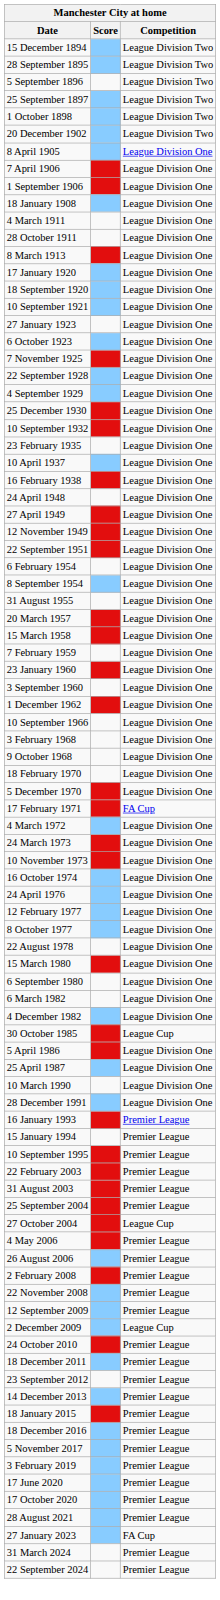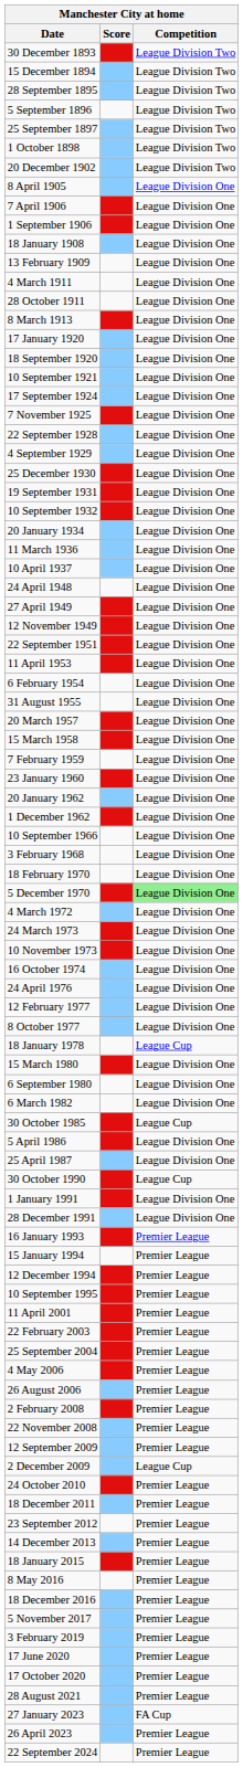+ row: 30 December 1893 | League Division Two
+ row: 13 February 1909 | League Division One
- row: 27 January 1923 | League Division One
- row: 6 October 1923 | League Division One
+ row: 17 September 1924 | League Division One
+ row: 19 September 1931 | League Division One
+ row: 20 January 1934 | League Division One
- row: 23 February 1935 | League Division One
+ row: 11 March 1936 | League Division One
- row: 16 February 1938 | League Division One
+ row: 11 April 1953 | League Division One
- row: 8 September 1954 | League Division One
- row: 3 September 1960 | League Division One
+ row: 20 January 1962 | League Division One
- row: 9 October 1968 | League Division One
5 December 1970 | Competition: no background -> lightgreen background
- row: 17 February 1971 | FA Cup
+ row: 18 January 1978 | League Cup
- row: 22 August 1978 | League Division One
- row: 4 December 1982 | League Division One
- row: 10 March 1990 | League Division One
+ row: 30 October 1990 | League Cup
+ row: 1 January 1991 | League Division One
+ row: 12 December 1994 | Premier League
+ row: 11 April 2001 | Premier League
- row: 31 August 2003 | Premier League
- row: 27 October 2004 | League Cup
+ row: 8 May 2016 | Premier League
+ row: 26 April 2023 | Premier League
- row: 31 March 2024 | Premier League
